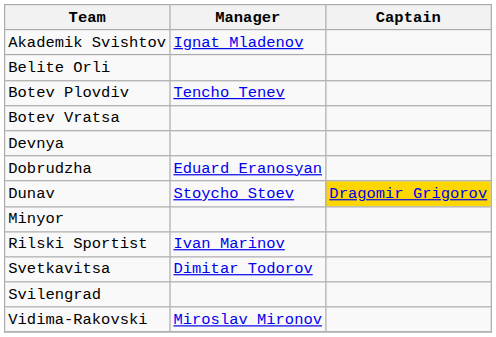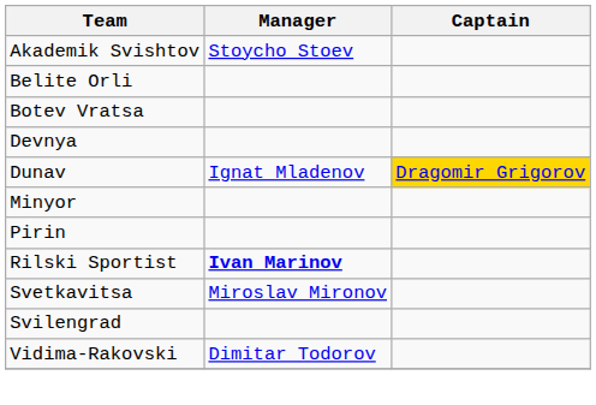Akademik Svishtov | Manager: Ignat Mladenov -> Stoycho Stoev
- row: Botev Plovdiv | Tencho Tenev
- row: Dobrudzha | Eduard Eranosyan
Dunav | Manager: Stoycho Stoev -> Ignat Mladenov
+ row: Pirin
Rilski Sportist | Manager: normal -> bold
Svetkavitsa | Manager: Dimitar Todorov -> Miroslav Mironov
Vidima-Rakovski | Manager: Miroslav Mironov -> Dimitar Todorov
